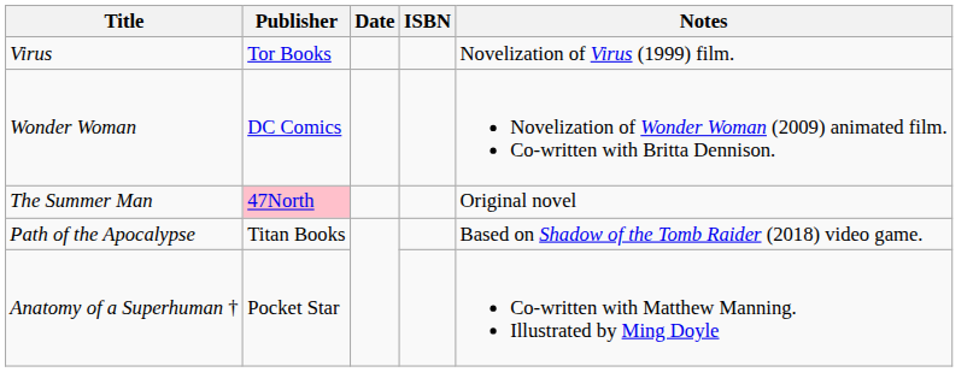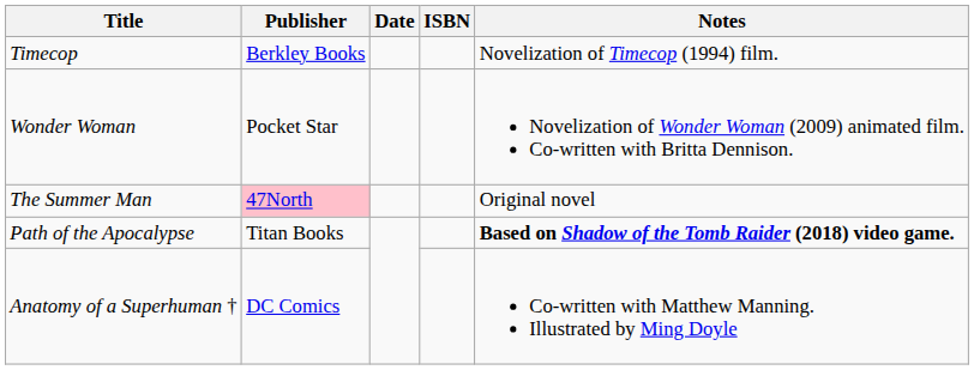+ row: Timecop | Berkley Books | Novelization of Timecop (1994) film.
- row: Virus | Tor Books | Novelization of Virus (1999) film.
Wonder Woman | Publisher: DC Comics -> Pocket Star
Path of the Apocalypse | Notes: normal -> bold
Anatomy of a Superhuman † | Publisher: Pocket Star -> DC Comics
